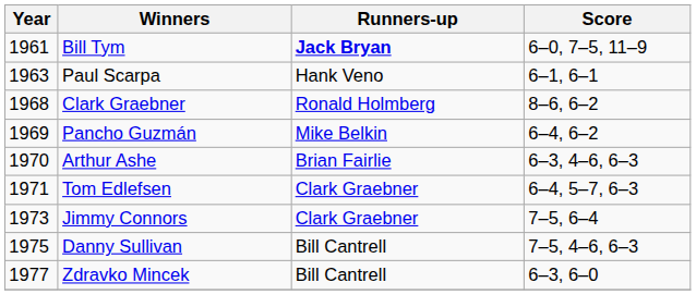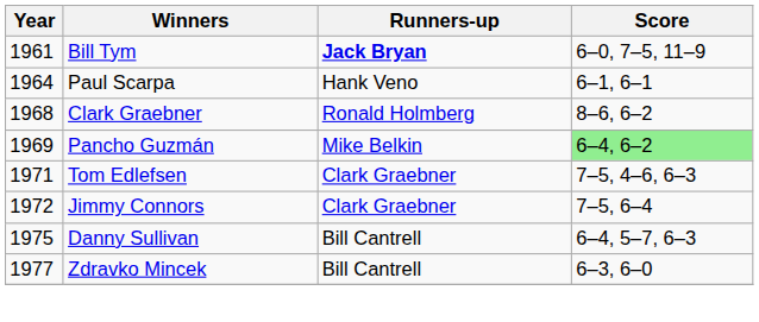Paul Scarpa | Year: 1963 -> 1964
Pancho Guzmán | Score: no background -> lightgreen background
- row: 1970 | Arthur Ashe | Brian Fairlie | 6–3, 4–6, 6–3
Tom Edlefsen | Score: 6–4, 5–7, 6–3 -> 7–5, 4–6, 6–3
Jimmy Connors | Year: 1973 -> 1972
Danny Sullivan | Score: 7–5, 4–6, 6–3 -> 6–4, 5–7, 6–3
